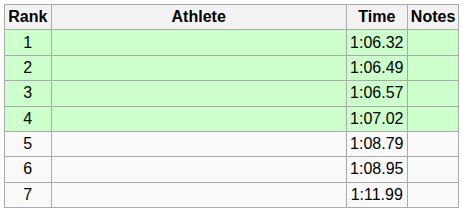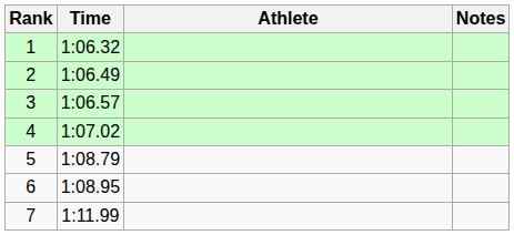columns swapped: Athlete <-> Time
